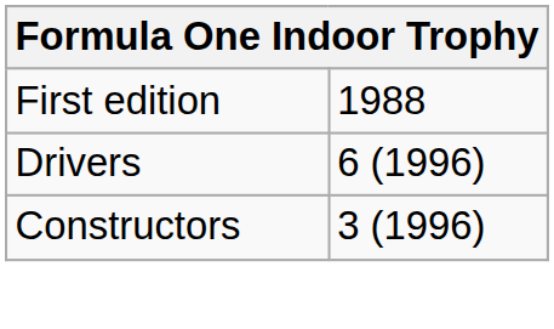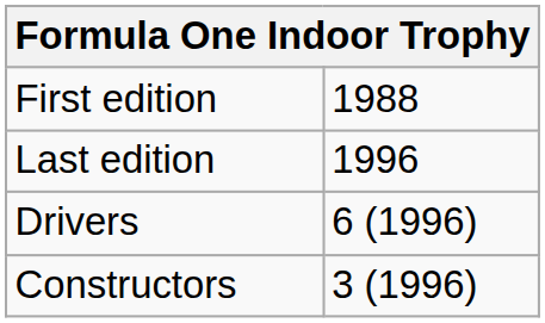+ row: Last edition | 1996
